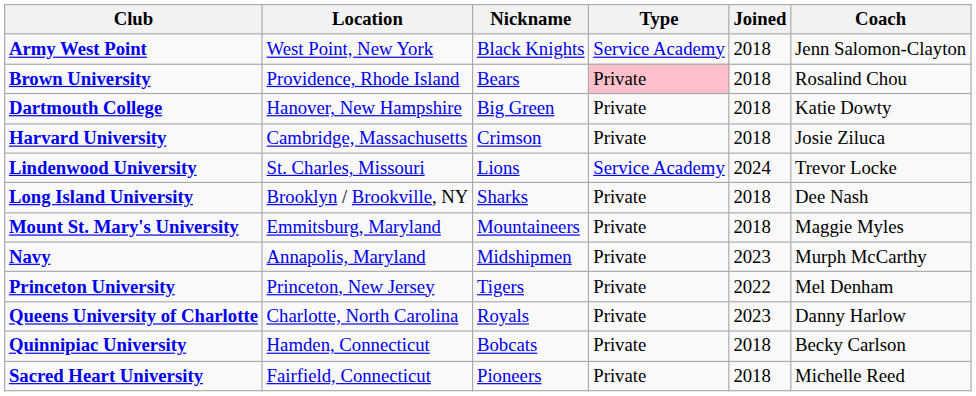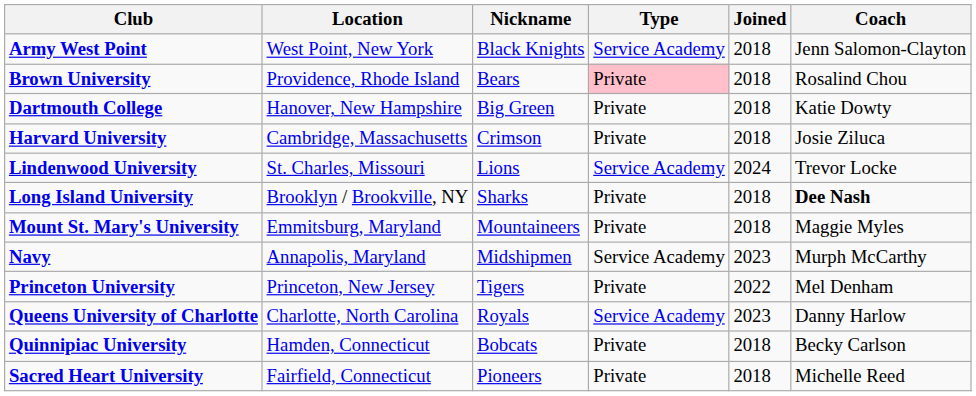Long Island University | Coach: normal -> bold
Navy | Type: Private -> Service Academy
Queens University of Charlotte | Type: Private -> Service Academy
